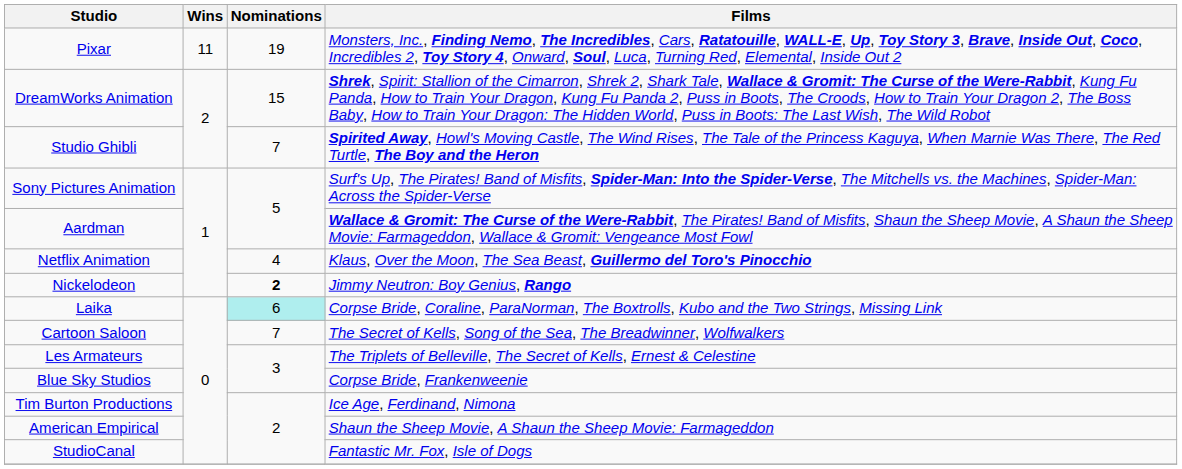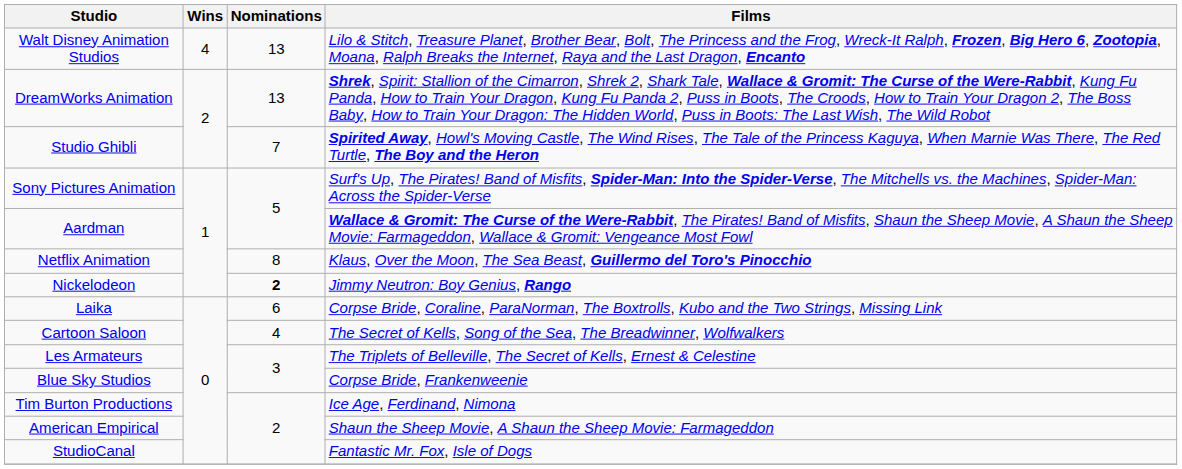- row: Pixar | 11 | 19 | Monsters, Inc., Finding Nemo, The Incredibles, Cars, Ratatouille, WALL-E, Up, Toy Story 3, Brave, Inside Out, Coco, Incredibles 2, Toy Story 4, Onward, Soul, Luca, Turning Red, Elemental, Inside Out 2
+ row: Walt Disney Animation Studios | 4 | 13 | Lilo & Stitch, Treasure Planet, Brother Bear, Bolt, The Princess and the Frog, Wreck-It Ralph, Frozen, Big Hero 6, Zootopia, Moana, Ralph Breaks the Internet, Raya and the Last Dragon, Encanto
DreamWorks Animation | Nominations: 15 -> 13
Netflix Animation | Nominations: 4 -> 8
Laika | Nominations: paleturquoise background -> no background
Cartoon Saloon | Nominations: 7 -> 4
